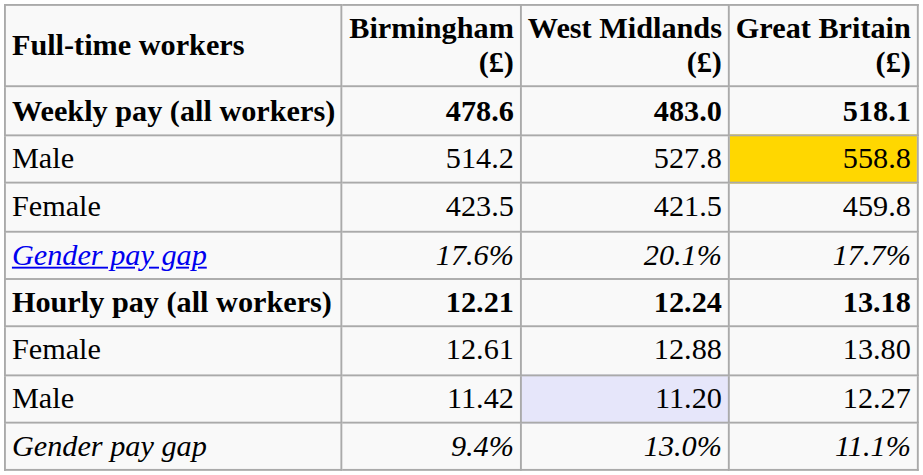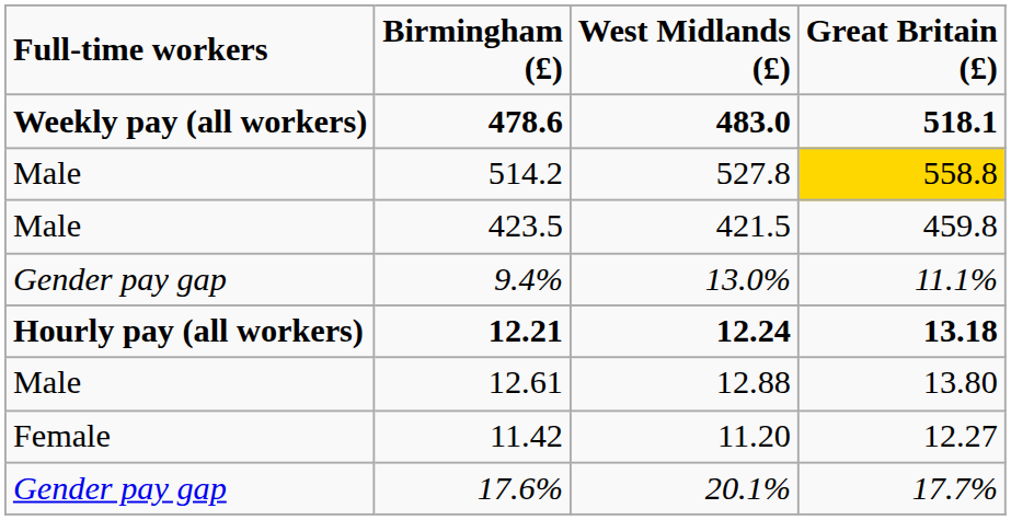423.5 | Full-time workers: Female -> Male
rows swapped: 17.6% <-> 9.4%
12.61 | Full-time workers: Female -> Male
11.42 | Full-time workers: Male -> Female
11.42 | West Midlands (£): lavender background -> no background
